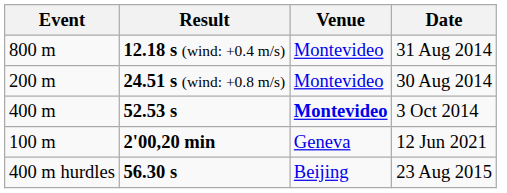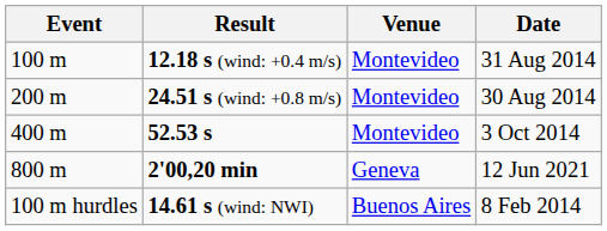12.18 s (wind: +0.4 m/s) | Event: 800 m -> 100 m
52.53 s | Venue: bold -> normal
2'00,20 min | Event: 100 m -> 800 m
+ row: 100 m hurdles | 14.61 s (wind: NWI) | Buenos Aires | 8 Feb 2014
- row: 400 m hurdles | 56.30 s | Beijing | 23 Aug 2015
